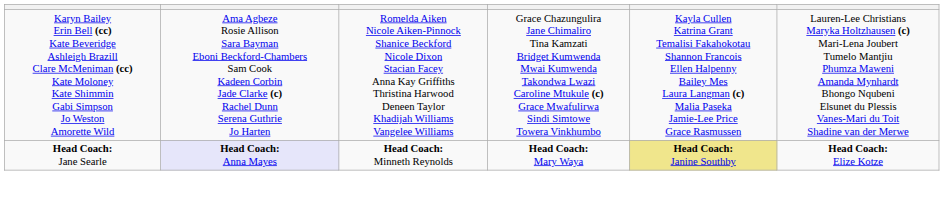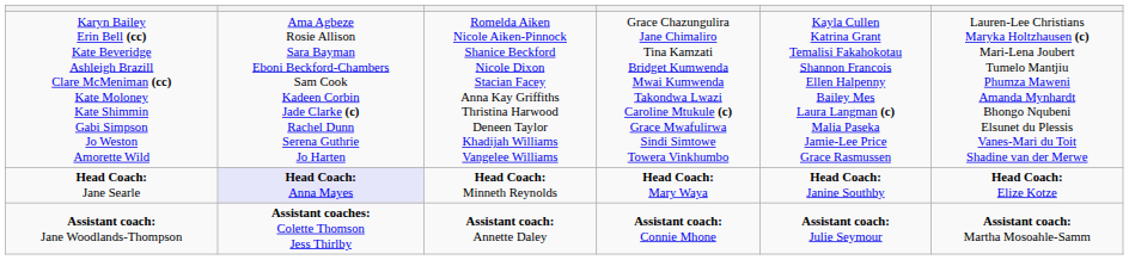Head Coach: Jane Searle | column 5: khaki background -> no background
+ row: Assistant coach: Jane Woodlands-Thompson | Assistant coaches: Colette Thomson Jess Thirlby | Assistant coach: Annette Daley | Assistant coach: Connie Mhone | Assistant coach: Julie Seymour | Assistant coach: Martha Mosoahle-Samm
